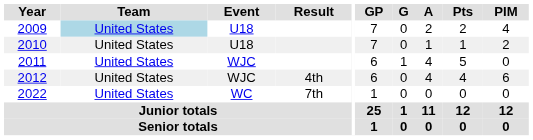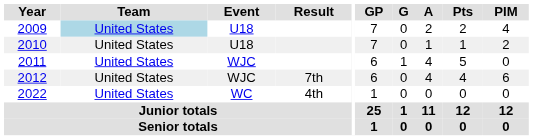2012 | Result: 4th -> 7th
2022 | Result: 7th -> 4th
